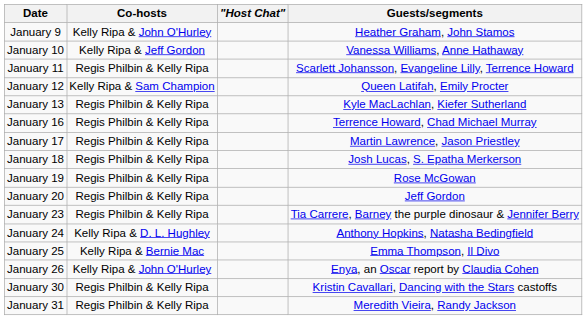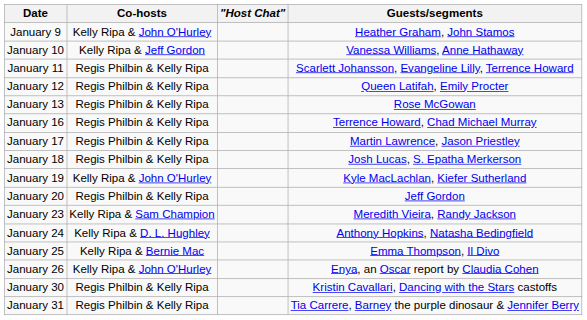January 12 | Co-hosts: Kelly Ripa & Sam Champion -> Regis Philbin & Kelly Ripa
January 13 | Guests/segments: Kyle MacLachlan, Kiefer Sutherland -> Rose McGowan
January 19 | Co-hosts: Regis Philbin & Kelly Ripa -> Kelly Ripa & John O'Hurley
January 19 | Guests/segments: Rose McGowan -> Kyle MacLachlan, Kiefer Sutherland
January 23 | Co-hosts: Regis Philbin & Kelly Ripa -> Kelly Ripa & Sam Champion
January 23 | Guests/segments: Tia Carrere, Barney the purple dinosaur & Jennifer Berry -> Meredith Vieira, Randy Jackson
January 31 | Guests/segments: Meredith Vieira, Randy Jackson -> Tia Carrere, Barney the purple dinosaur & Jennifer Berry
